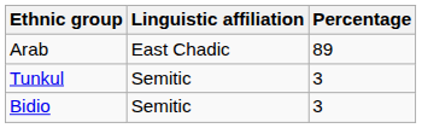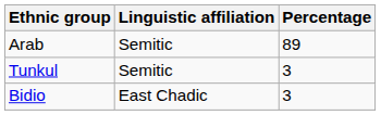Arab | Linguistic affiliation: East Chadic -> Semitic
Bidio | Linguistic affiliation: Semitic -> East Chadic
